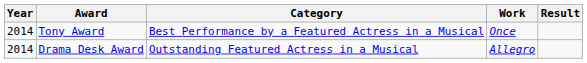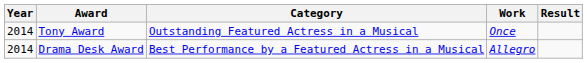Tony Award | Category: Best Performance by a Featured Actress in a Musical -> Outstanding Featured Actress in a Musical
Drama Desk Award | Category: Outstanding Featured Actress in a Musical -> Best Performance by a Featured Actress in a Musical
